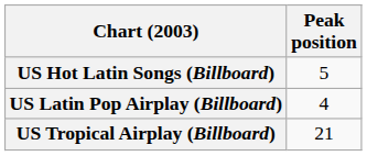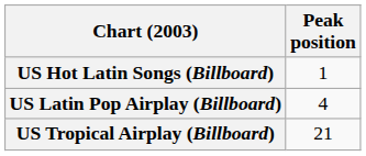US Hot Latin Songs (Billboard) | Peak position: 5 -> 1
